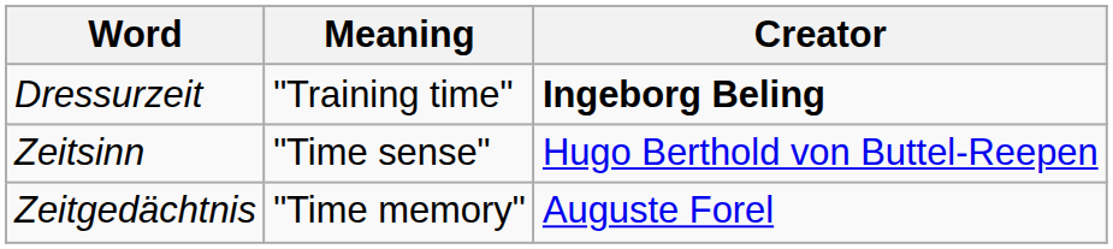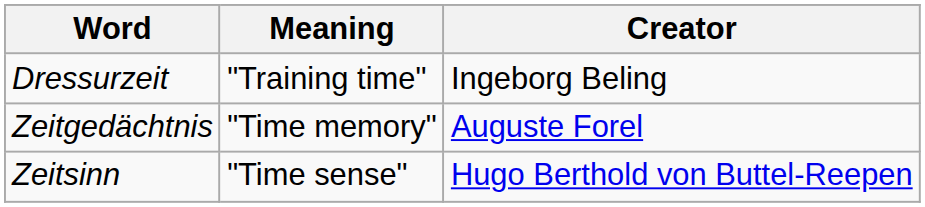Dressurzeit | Creator: bold -> normal
rows swapped: Zeitgedächtnis <-> Zeitsinn
